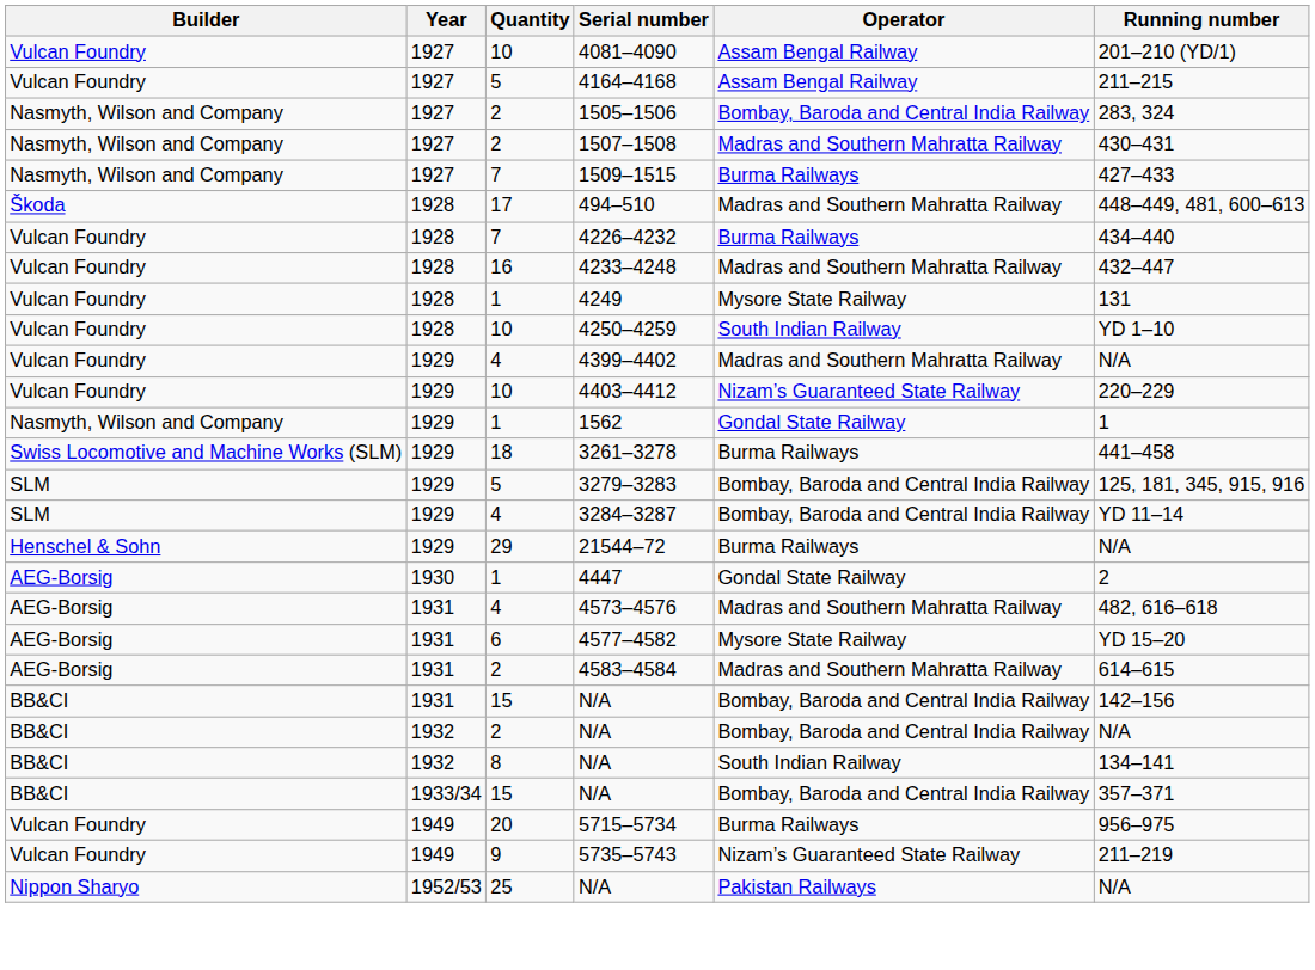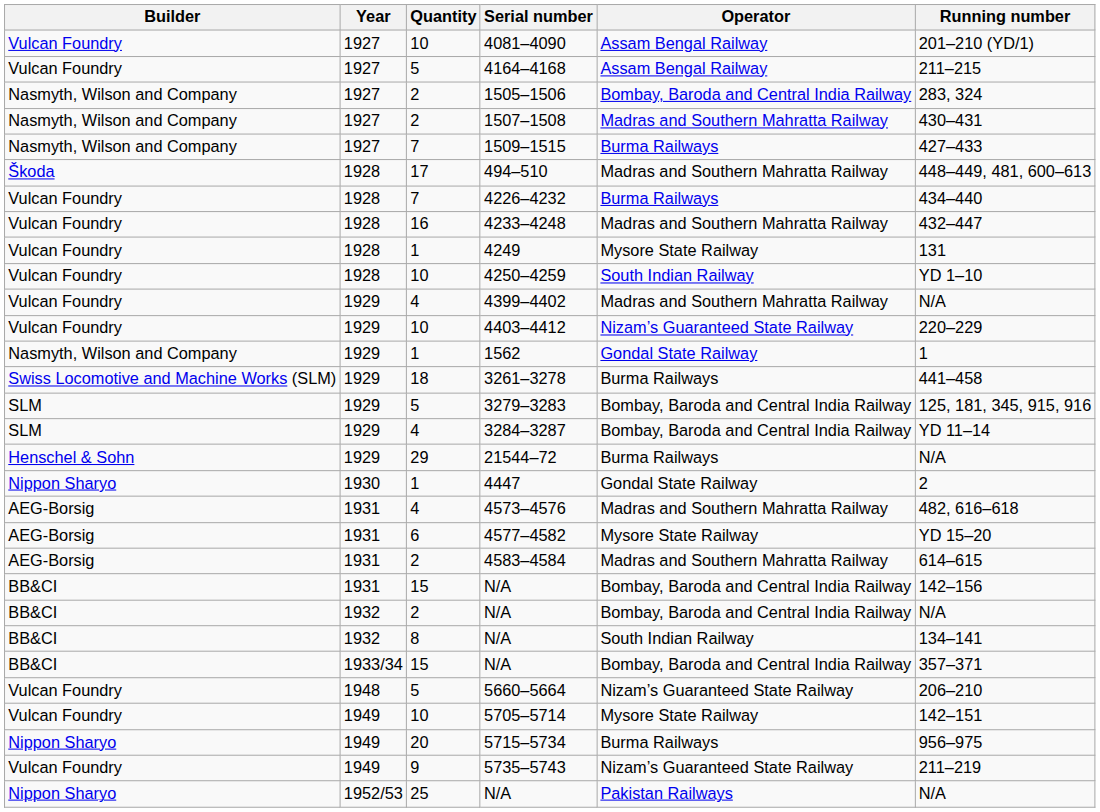4447 | Builder: AEG-Borsig -> Nippon Sharyo
+ row: Vulcan Foundry | 1948 | 5 | 5660–5664 | Nizam’s Guaranteed State Railway | 206–210
+ row: Vulcan Foundry | 1949 | 10 | 5705–5714 | Mysore State Railway | 142–151
5715–5734 | Builder: Vulcan Foundry -> Nippon Sharyo
